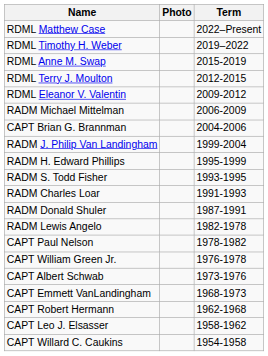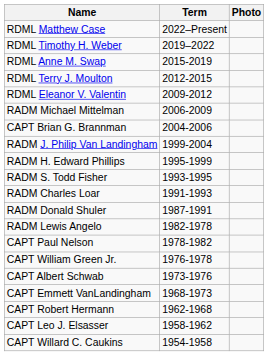columns swapped: Photo <-> Term
